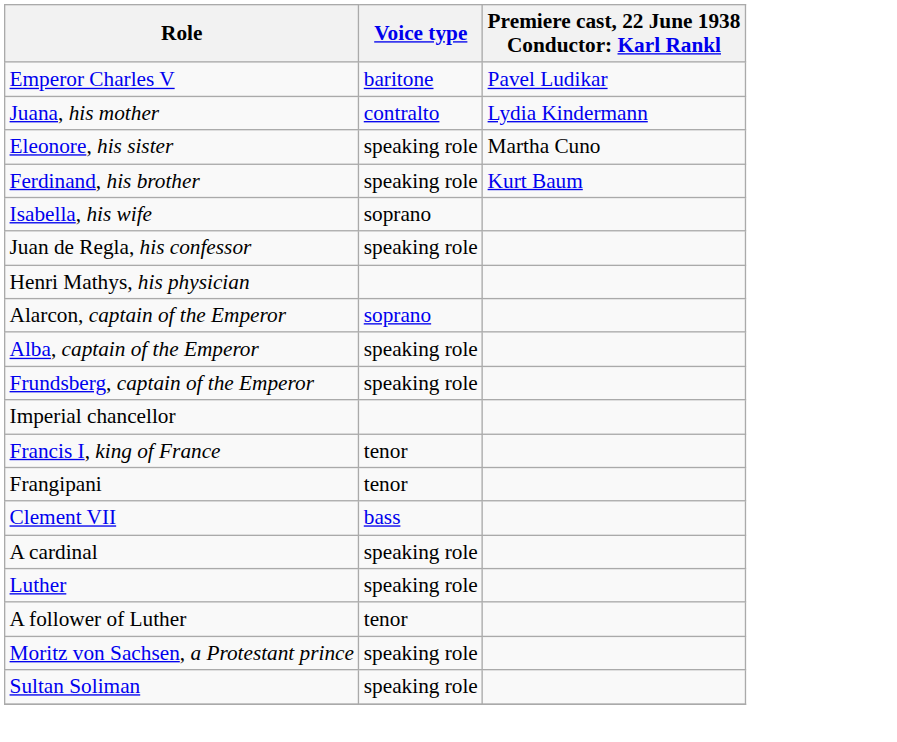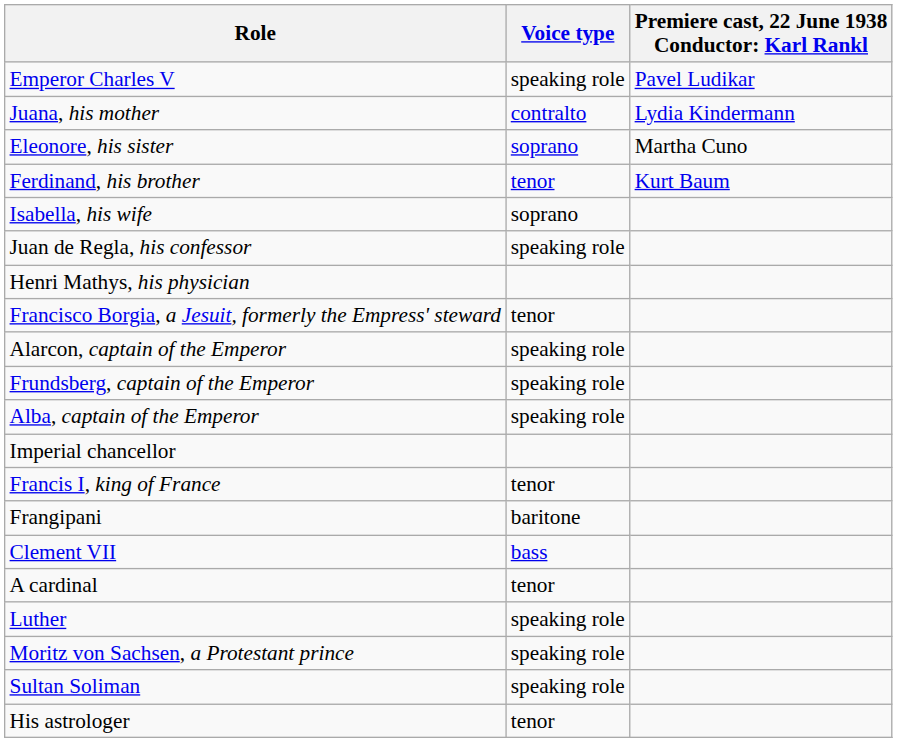Emperor Charles V | Voice type: baritone -> speaking role
Eleonore, his sister | Voice type: speaking role -> soprano
Ferdinand, his brother | Voice type: speaking role -> tenor
+ row: Francisco Borgia, a Jesuit, formerly the Empress' steward | tenor
Alarcon, captain of the Emperor | Voice type: soprano -> speaking role
rows swapped: Alba, captain of the Emperor <-> Frundsberg, captain of the Emperor
Frangipani | Voice type: tenor -> baritone
A cardinal | Voice type: speaking role -> tenor
- row: A follower of Luther | tenor
+ row: His astrologer | tenor
